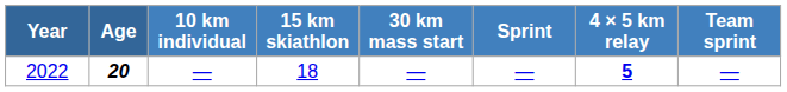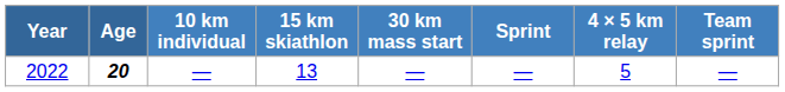2022 | 15 km skiathlon: 18 -> 13
2022 | 4 × 5 km relay: bold -> normal
